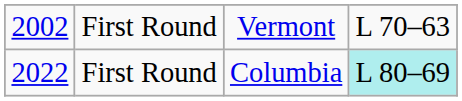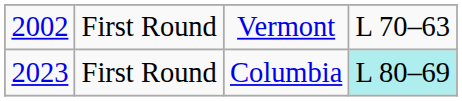First Round / Columbia | column 1: 2022 -> 2023
